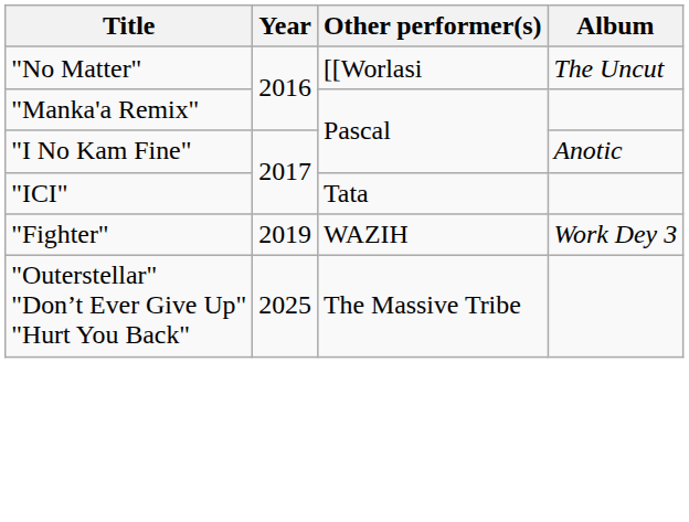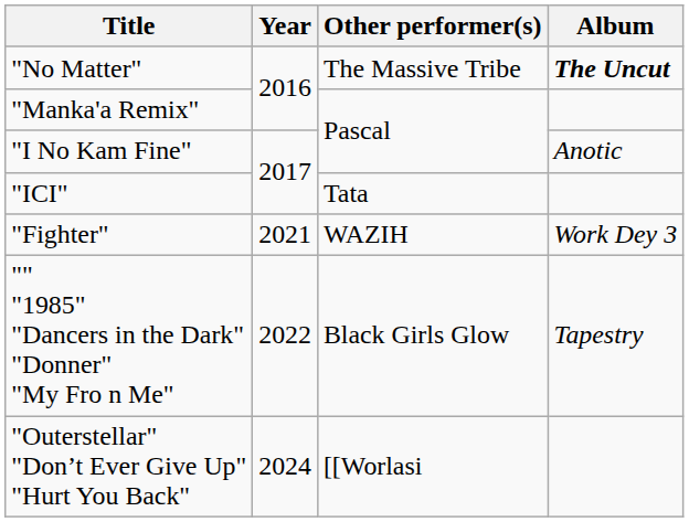"No Matter" | Other performer(s): [[Worlasi -> The Massive Tribe
"No Matter" | Album: normal -> bold
"Fighter" | Year: 2019 -> 2021
+ row: "" "1985" "Dancers in the Dark" "Donner" "My Fro n Me" | 2022 | Black Girls Glow | Tapestry
"Outerstellar" "Don’t Ever Give Up" "Hurt You Back" | Year: 2025 -> 2024
"Outerstellar" "Don’t Ever Give Up" "Hurt You Back" | Other performer(s): The Massive Tribe -> [[Worlasi
